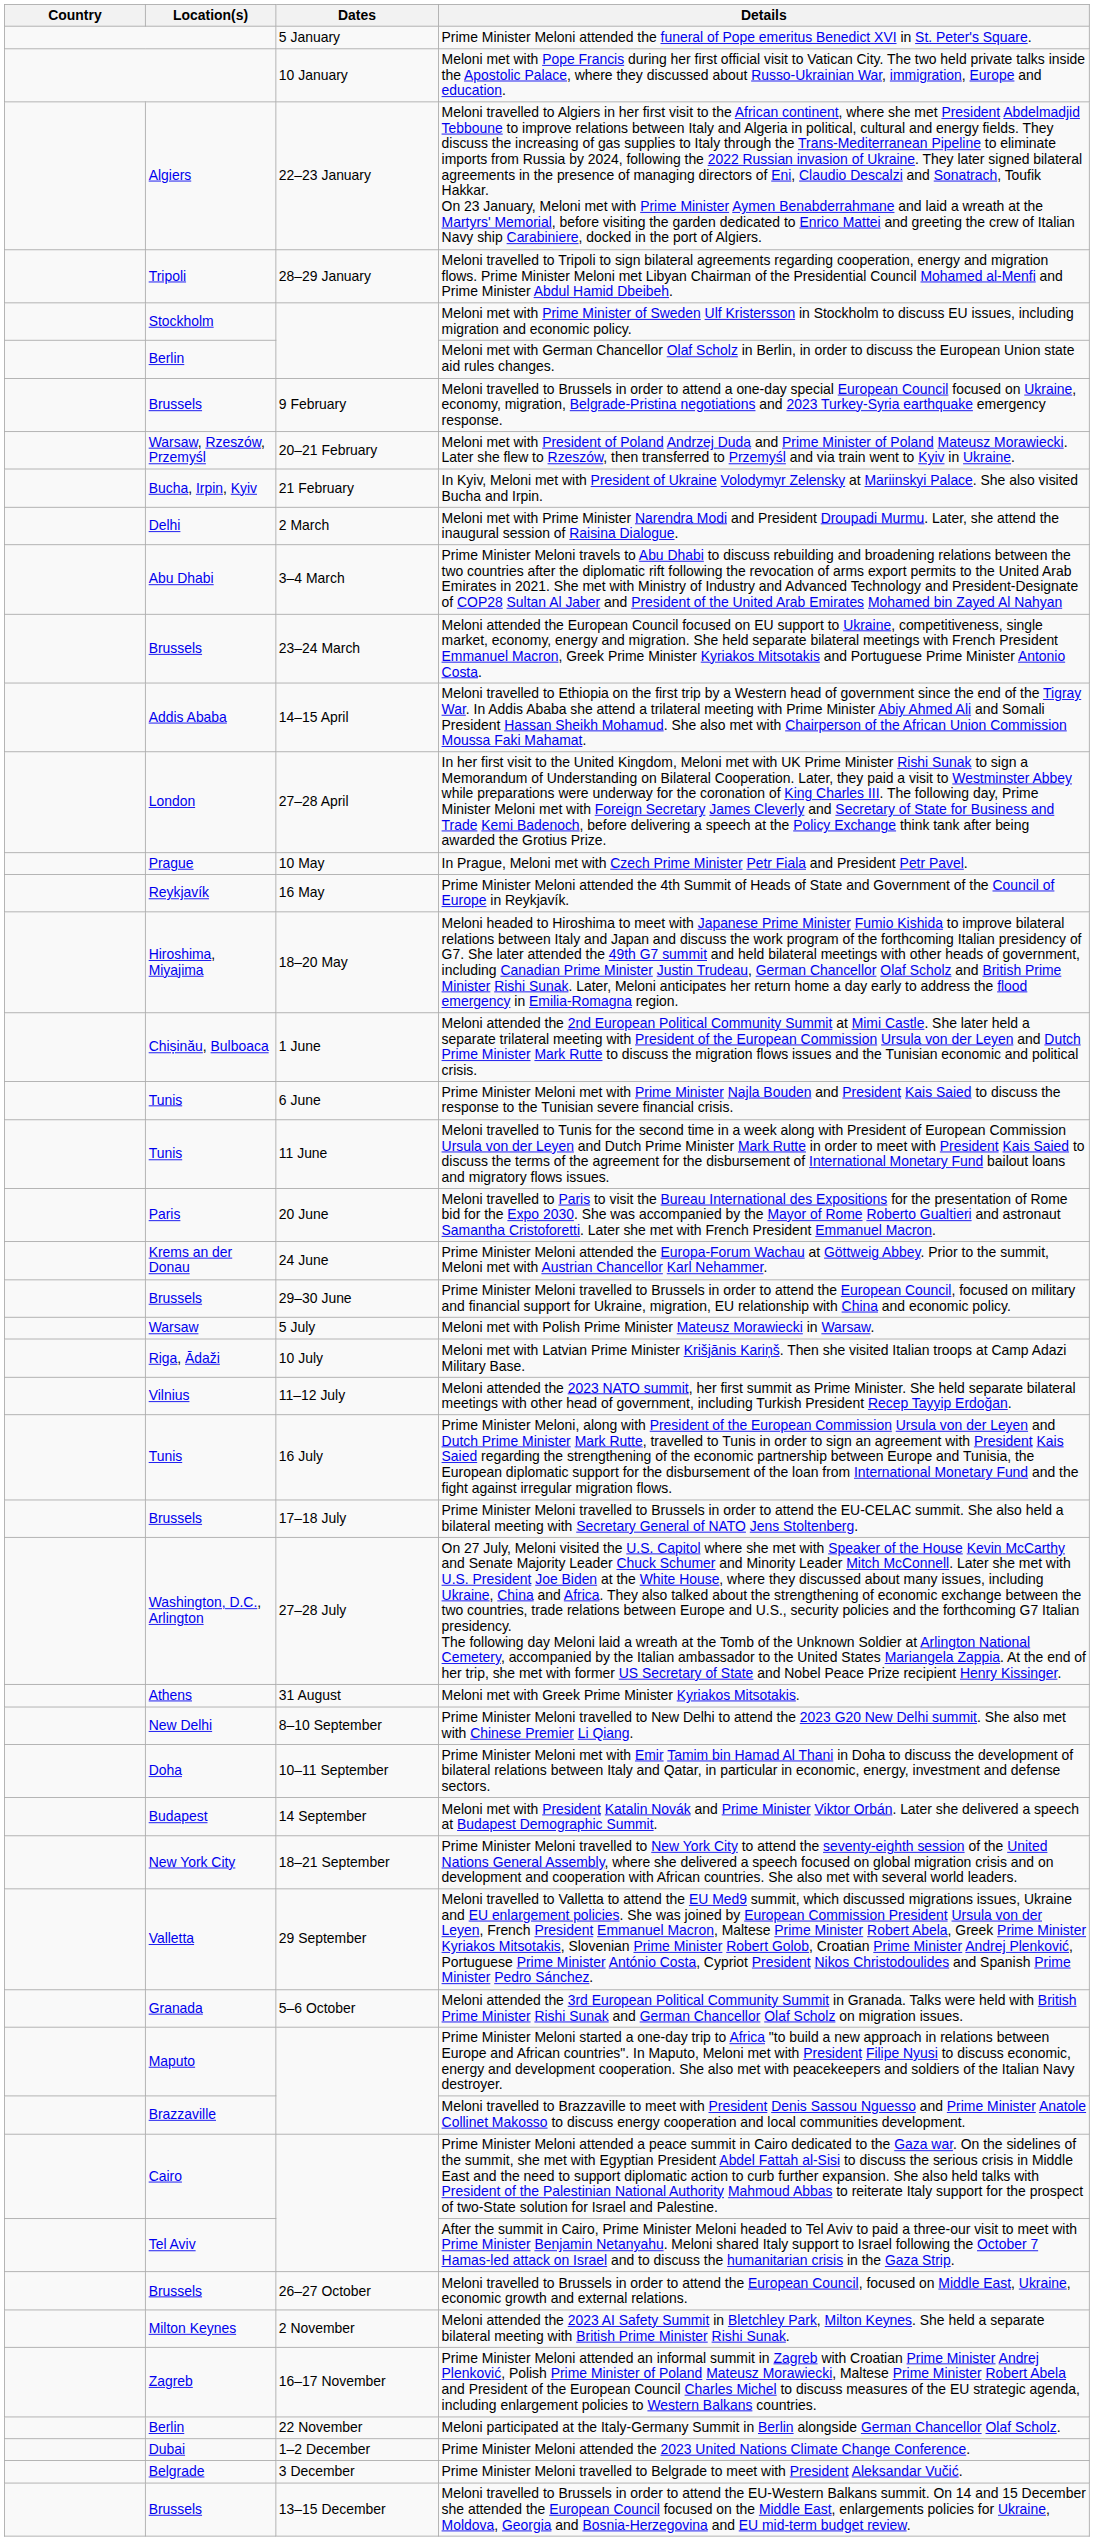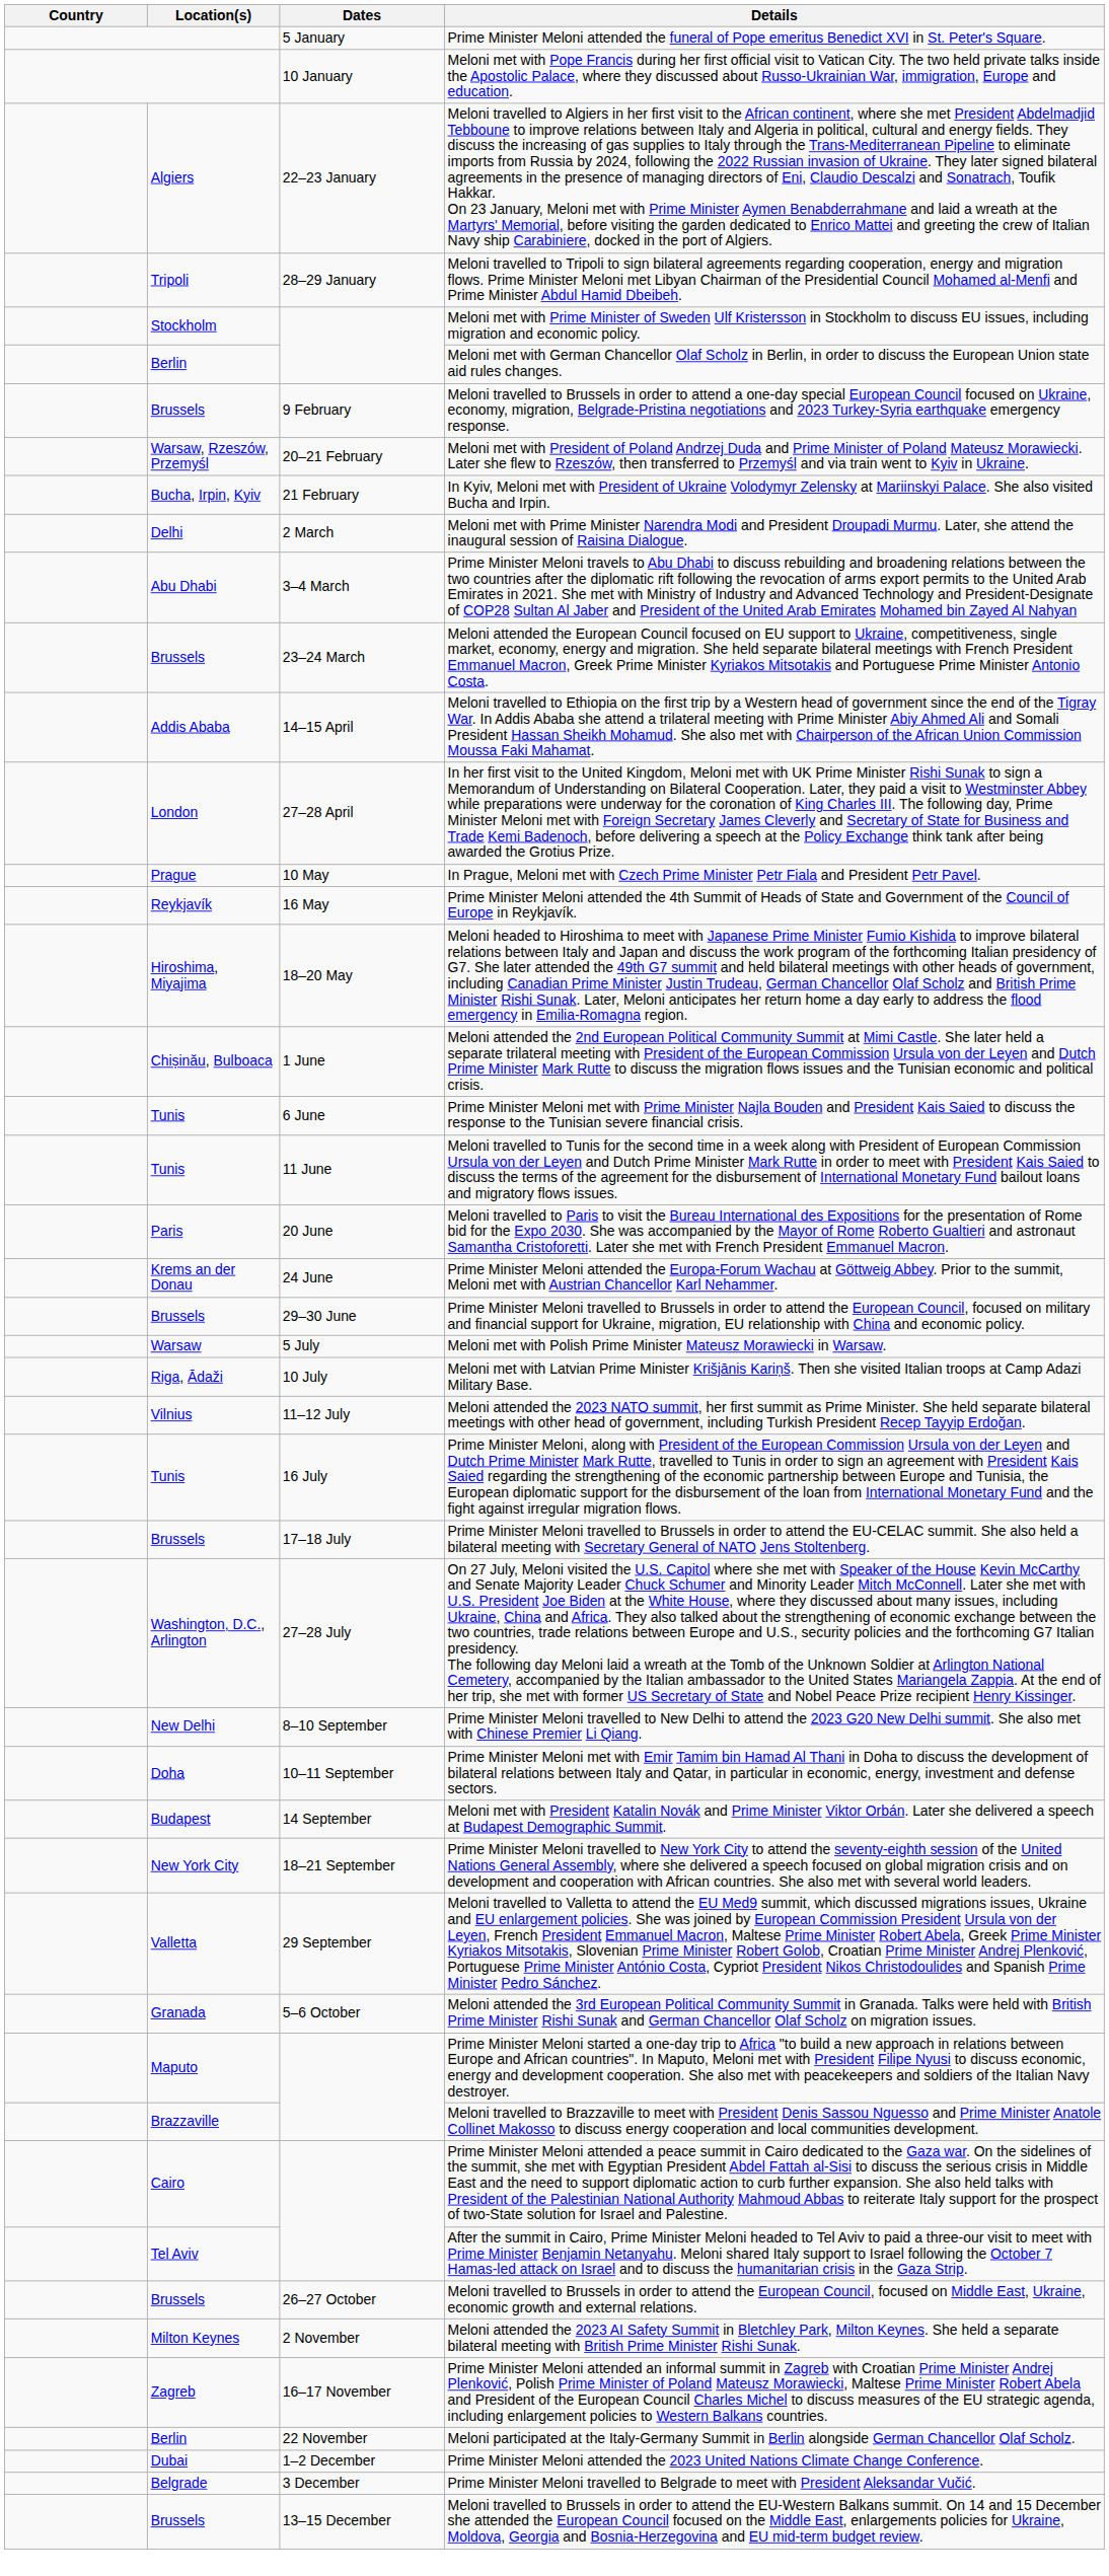- row: Athens | 31 August | Meloni met with Greek Prime Minister Kyriakos Mitsotakis.
